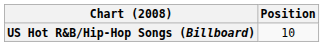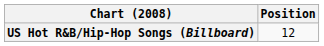US Hot R&B/Hip-Hop Songs (Billboard) | Position: 10 -> 12
